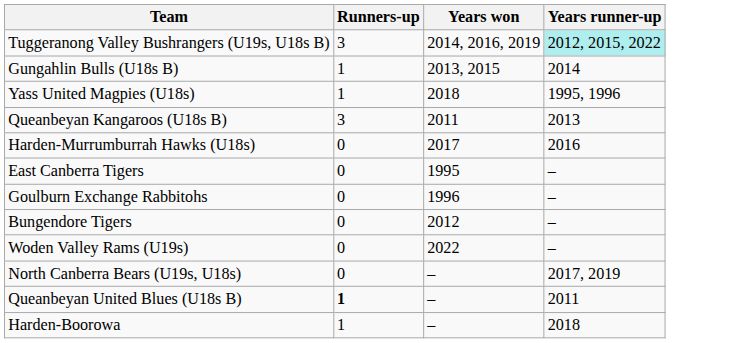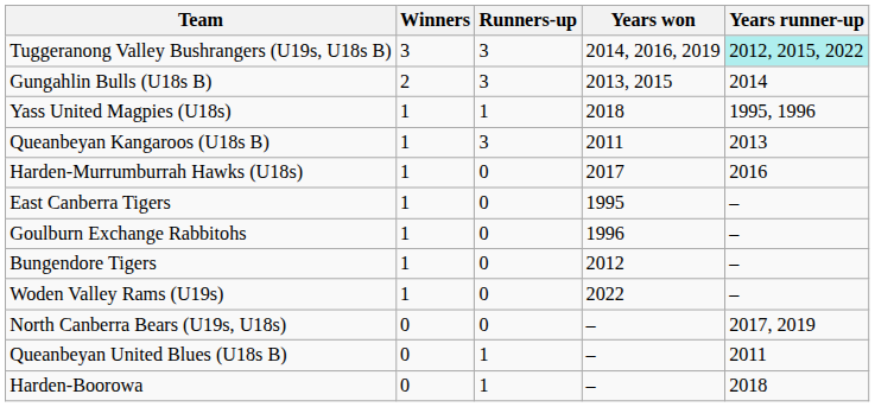+ column: Winners | 3 | 2 | 1 | 1 | 1 | 1 | 1 | 1 | 1 | 0 | 0 | 0
Gungahlin Bulls (U18s B) | Runners-up: 1 -> 3
Queanbeyan United Blues (U18s B) | Runners-up: bold -> normal
